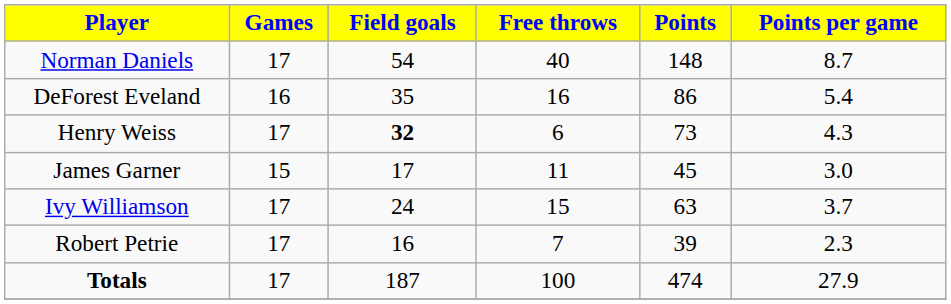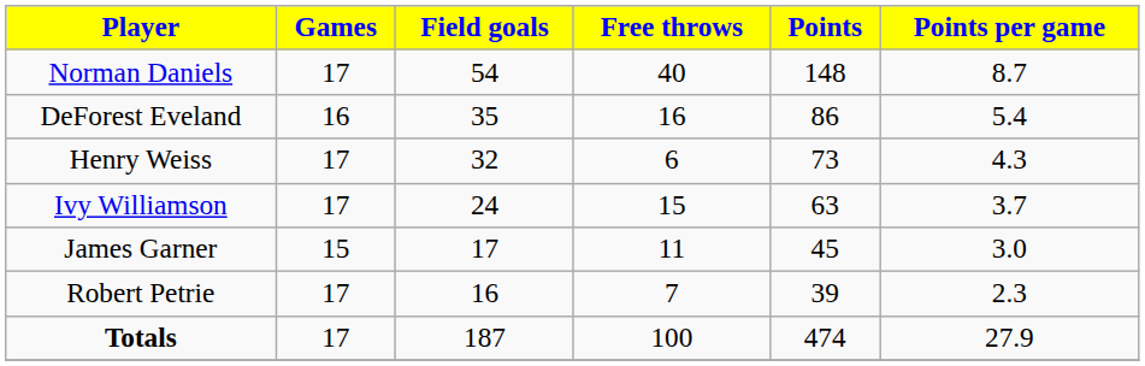Henry Weiss | Field goals: bold -> normal
rows swapped: Ivy Williamson <-> James Garner
